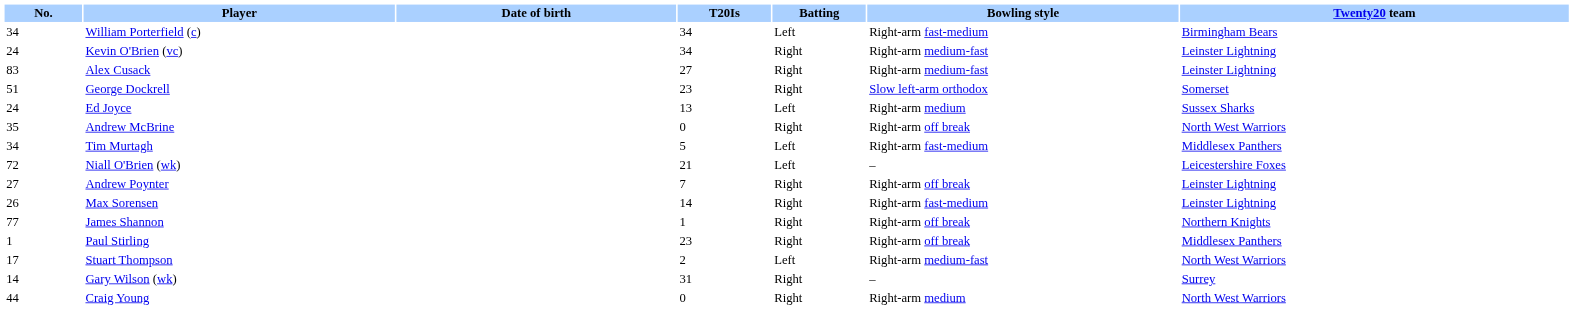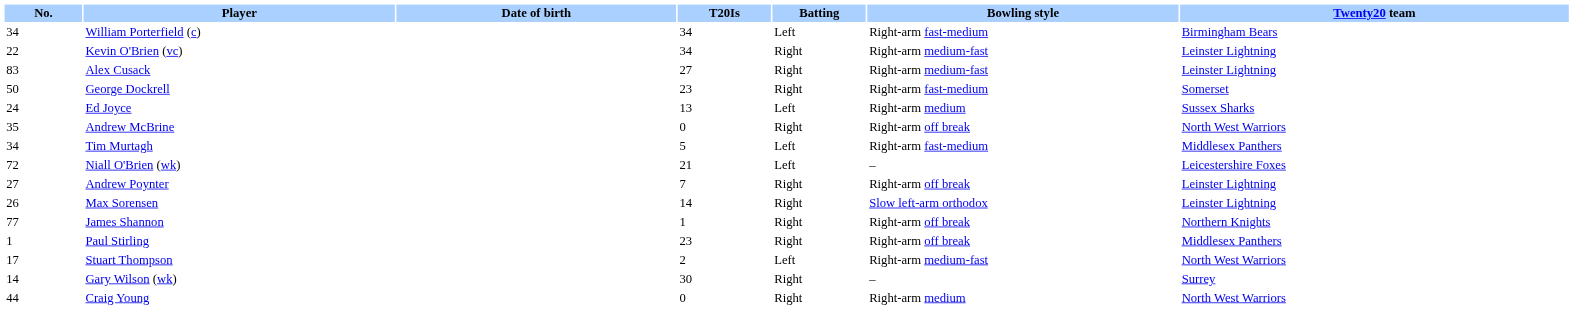Kevin O'Brien (vc) | No.: 24 -> 22
George Dockrell | No.: 51 -> 50
George Dockrell | Bowling style: Slow left-arm orthodox -> Right-arm fast-medium
Max Sorensen | Bowling style: Right-arm fast-medium -> Slow left-arm orthodox
Gary Wilson (wk) | T20Is: 31 -> 30
